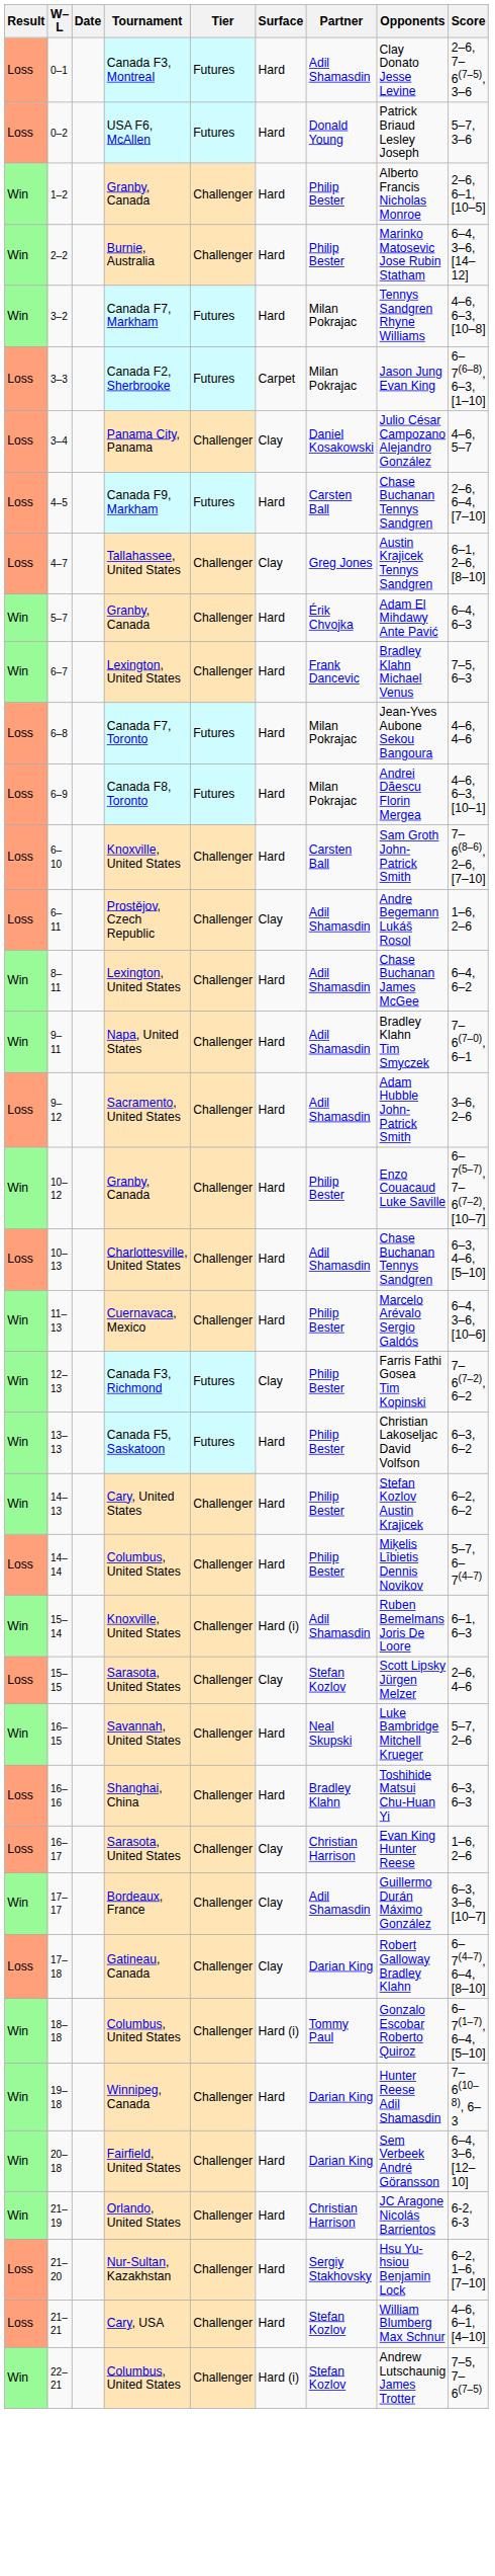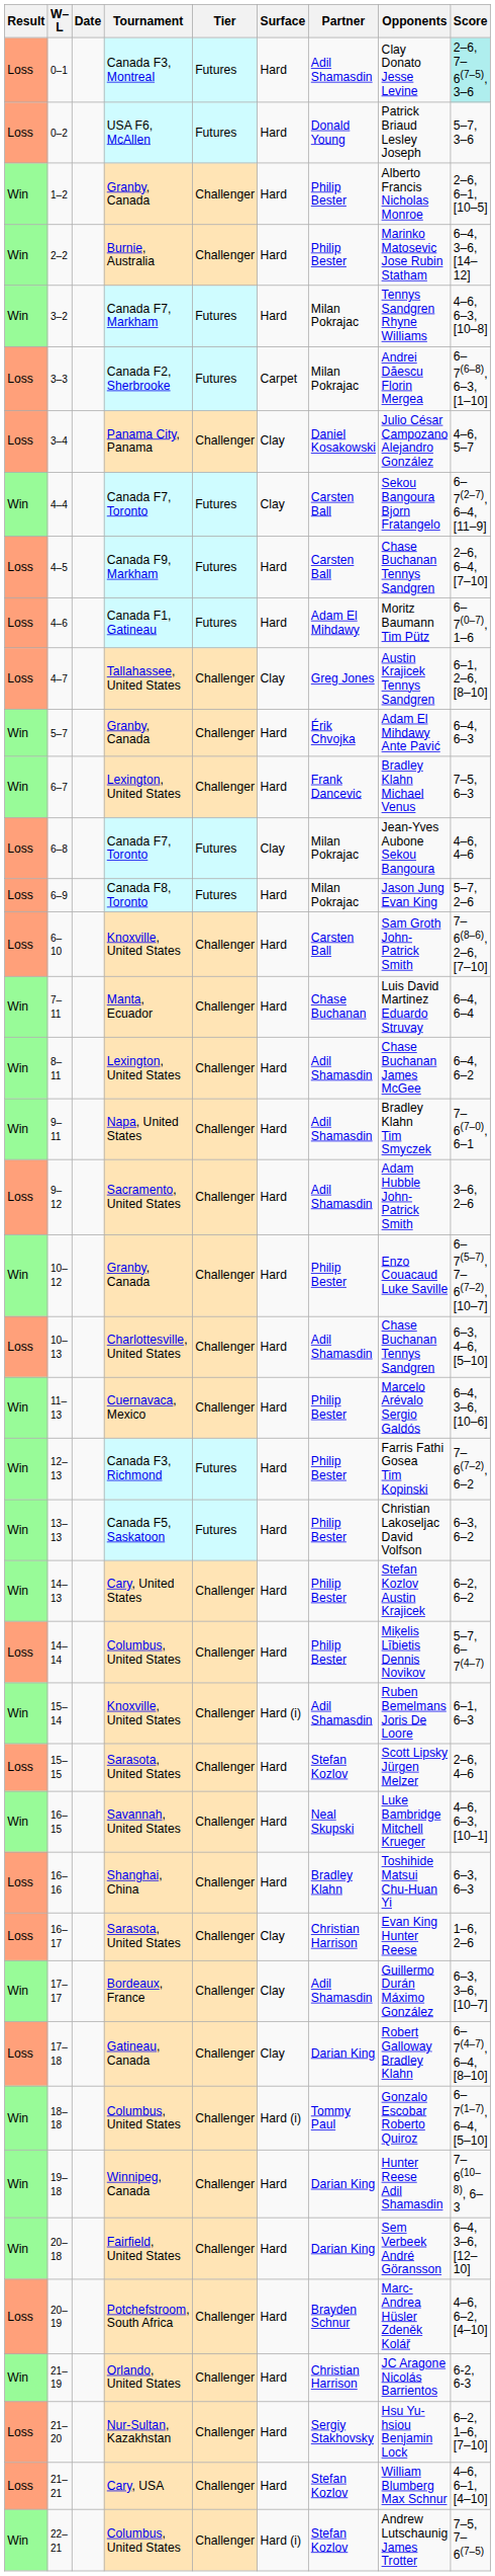0–1 | Score: no background -> paleturquoise background
3–3 | Opponents: Jason Jung Evan King -> Andrei Dăescu Florin Mergea
+ row: Win | 4–4 | Canada F7, Toronto | Futures | Clay | Carsten Ball | Sekou Bangoura Bjorn Fratangelo | 6–7(2–7), 6–4, [11–9]
+ row: Loss | 4–6 | Canada F1, Gatineau | Futures | Hard | Adam El Mihdawy | Moritz Baumann Tim Pütz | 6–7(0–7), 1–6
6–8 | Surface: Hard -> Clay
6–9 | Opponents: Andrei Dăescu Florin Mergea -> Jason Jung Evan King
6–9 | Score: 4–6, 6–3, [10–1] -> 5–7, 2–6
- row: Loss | 6–11 | Prostějov, Czech Republic | Challenger | Clay | Adil Shamasdin | Andre Begemann Lukáš Rosol | 1–6, 2–6
+ row: Win | 7–11 | Manta, Ecuador | Challenger | Hard | Chase Buchanan | Luis David Martinez Eduardo Struvay | 6–4, 6–4
12–13 | Surface: Clay -> Hard
15–15 | Surface: Clay -> Hard
16–15 | Score: 5–7, 2–6 -> 4–6, 6–3, [10–1]
+ row: Loss | 20–19 | Potchefstroom, South Africa | Challenger | Hard | Brayden Schnur | Marc-Andrea Hüsler Zdeněk Kolář | 4–6, 6–2, [4–10]
